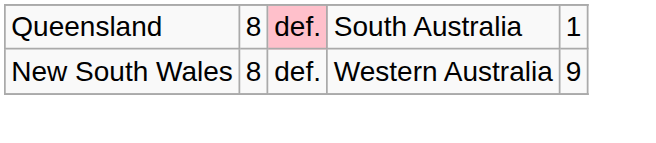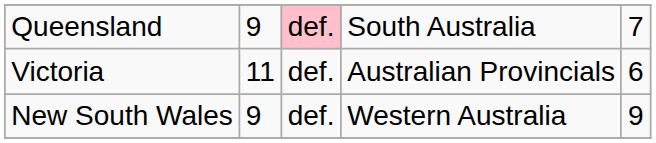Queensland | column 2: 8 -> 9
Queensland | column 5: 1 -> 7
+ row: Victoria | 11 | def. | Australian Provincials | 6
New South Wales | column 2: 8 -> 9
